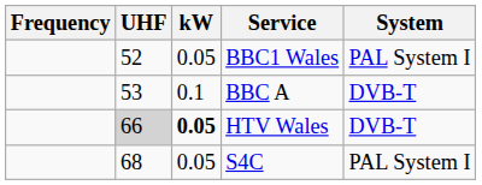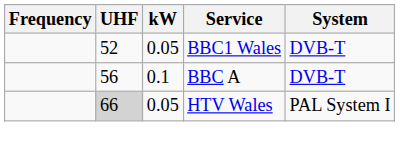BBC1 Wales | System: PAL System I -> DVB-T
BBC A | UHF: 53 -> 56
HTV Wales | kW: bold -> normal
HTV Wales | System: DVB-T -> PAL System I
- row: 68 | 0.05 | S4C | PAL System I
